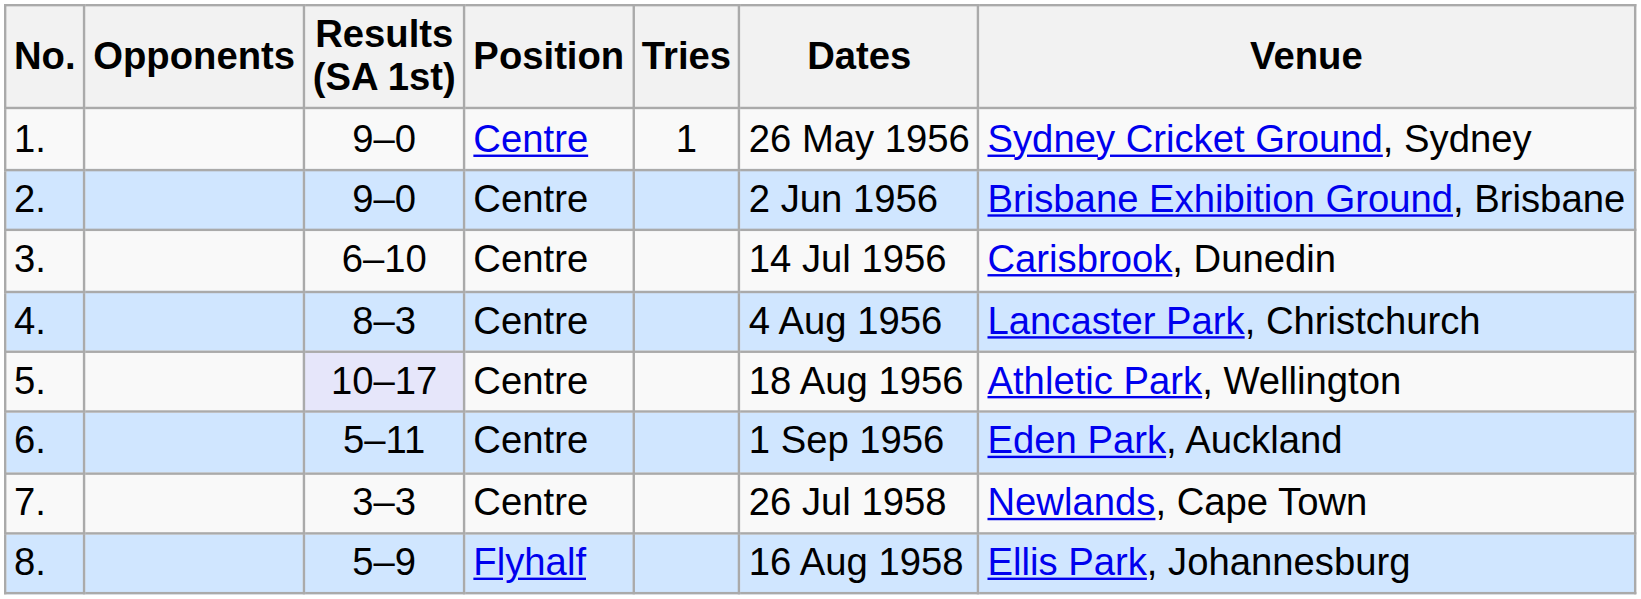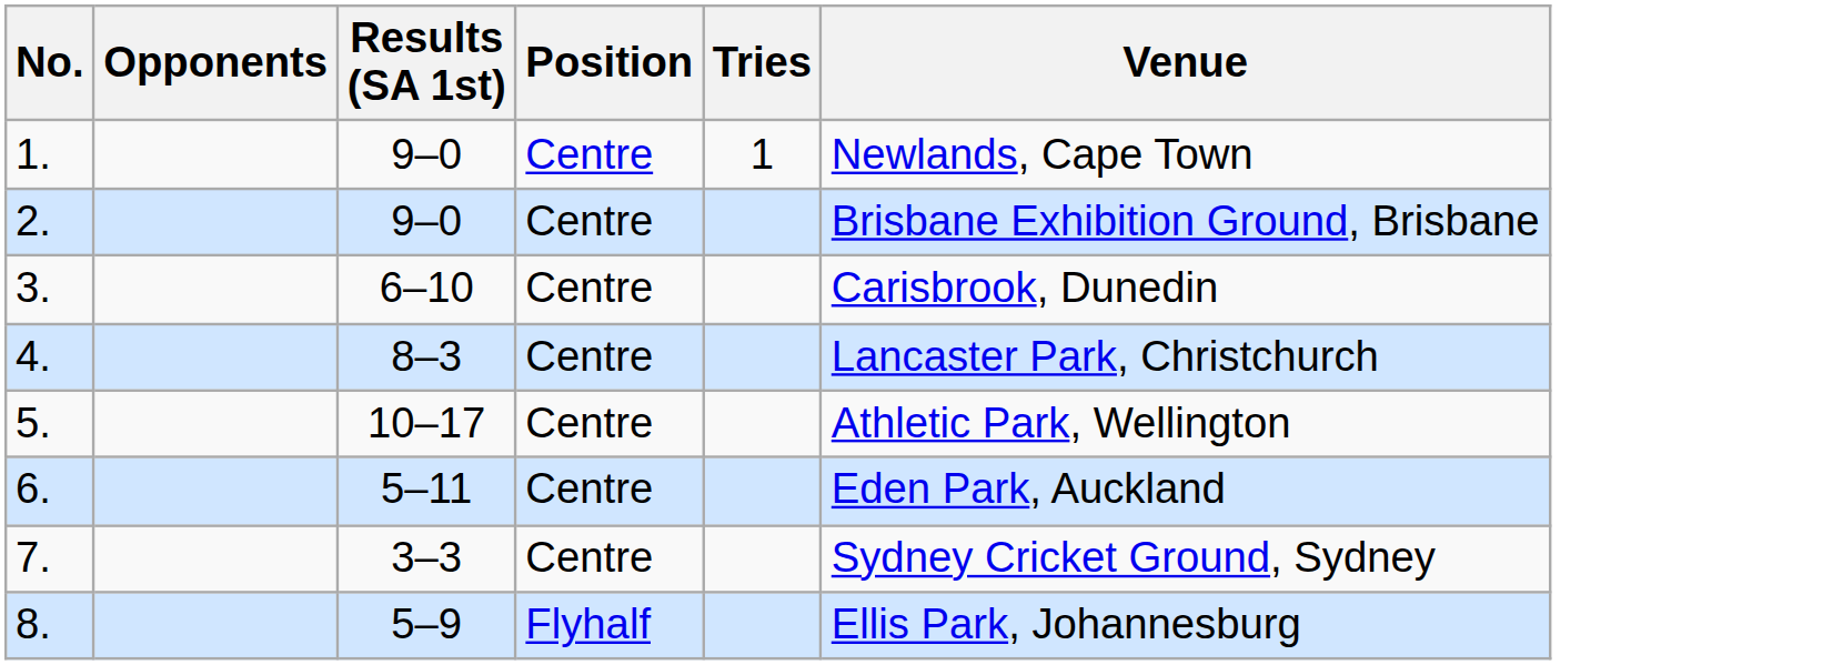- column: Dates | 26 May 1956 | 2 Jun 1956 | 14 Jul 1956 | 4 Aug 1956 | 18 Aug 1956 | 1 Sep 1956 | 26 Jul 1958 | 16 Aug 1958
1. | Venue: Sydney Cricket Ground, Sydney -> Newlands, Cape Town
5. | Results (SA 1st): lavender background -> no background
7. | Venue: Newlands, Cape Town -> Sydney Cricket Ground, Sydney
